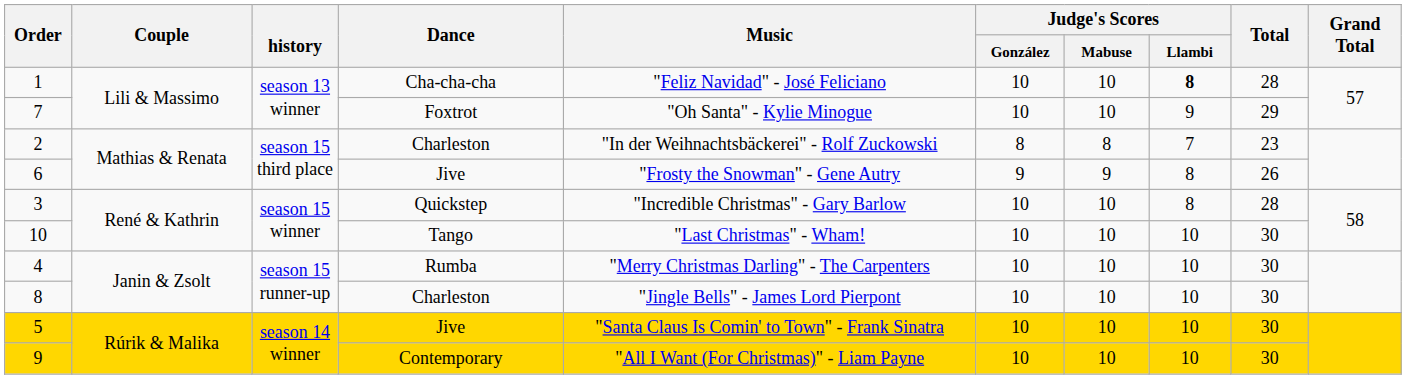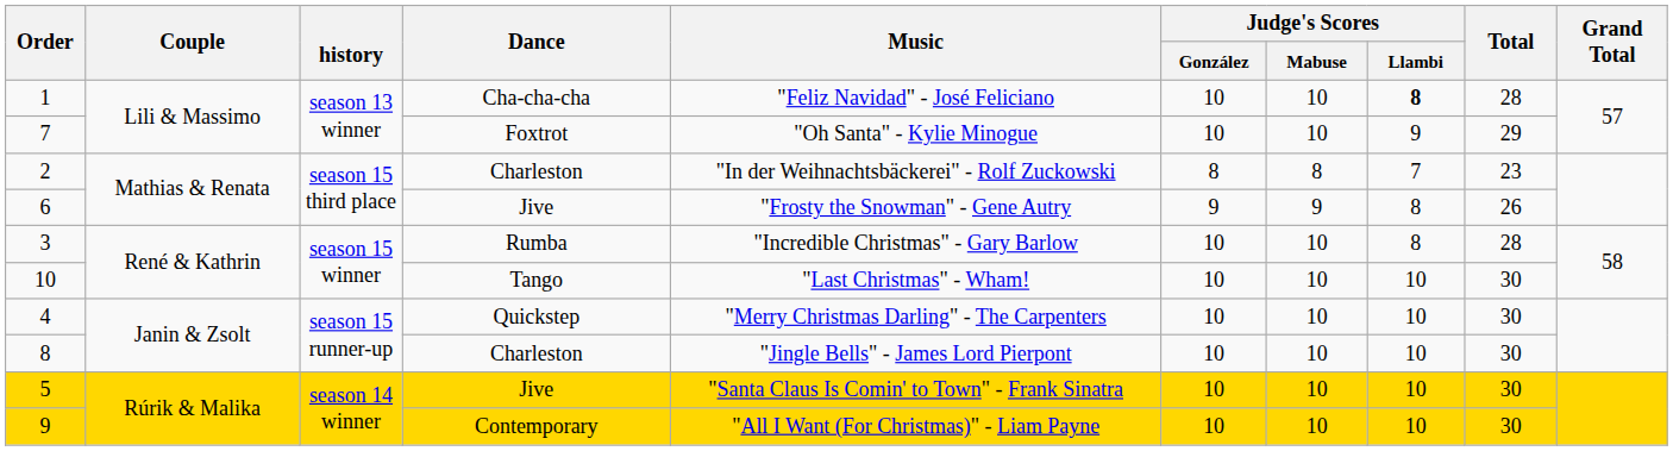3 | Dance: Quickstep -> Rumba
4 | Dance: Rumba -> Quickstep
